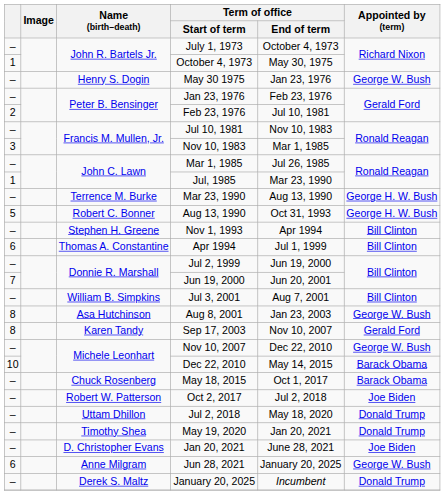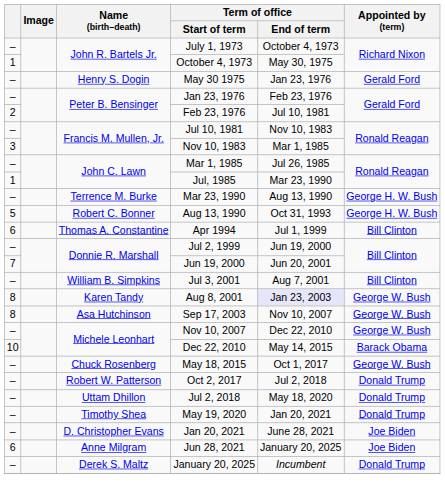May 30 1975 | Appointed by (term): George W. Bush -> Gerald Ford
- row: – | Stephen H. Greene | Nov 1, 1993 | Apr 1994 | Bill Clinton
Aug 8, 2001 | Name (birth–death): Asa Hutchinson -> Karen Tandy
Aug 8, 2001 | Term of office / End of term: no background -> lavender background
Sep 17, 2003 | Name (birth–death): Karen Tandy -> Asa Hutchinson
Sep 17, 2003 | Appointed by (term): Gerald Ford -> George W. Bush
May 18, 2015 | Appointed by (term): Barack Obama -> George W. Bush
Oct 2, 2017 | Appointed by (term): Joe Biden -> Donald Trump
Jun 28, 2021 | Appointed by (term): George W. Bush -> Joe Biden
